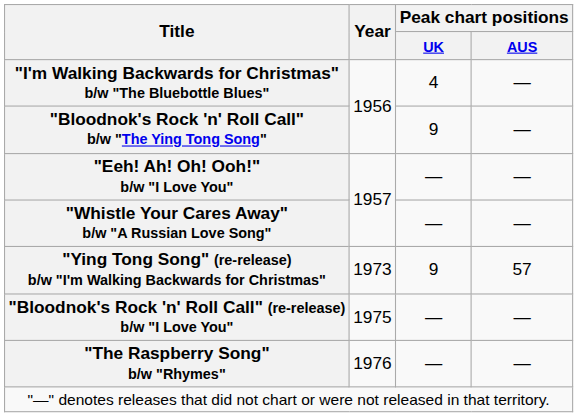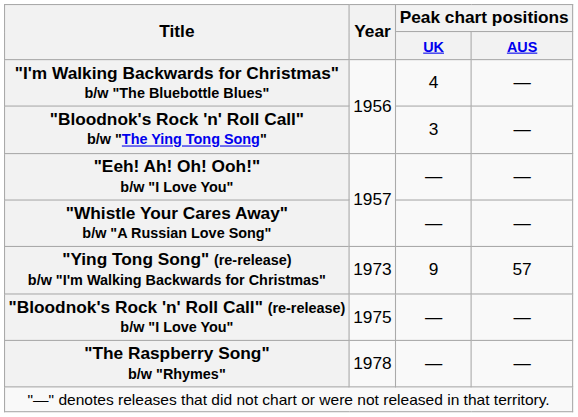"Bloodnok's Rock 'n' Roll Call" b/w "The Ying Tong Song" | Peak chart positions / UK: 9 -> 3
"The Raspberry Song" b/w "Rhymes" | Year: 1976 -> 1978
